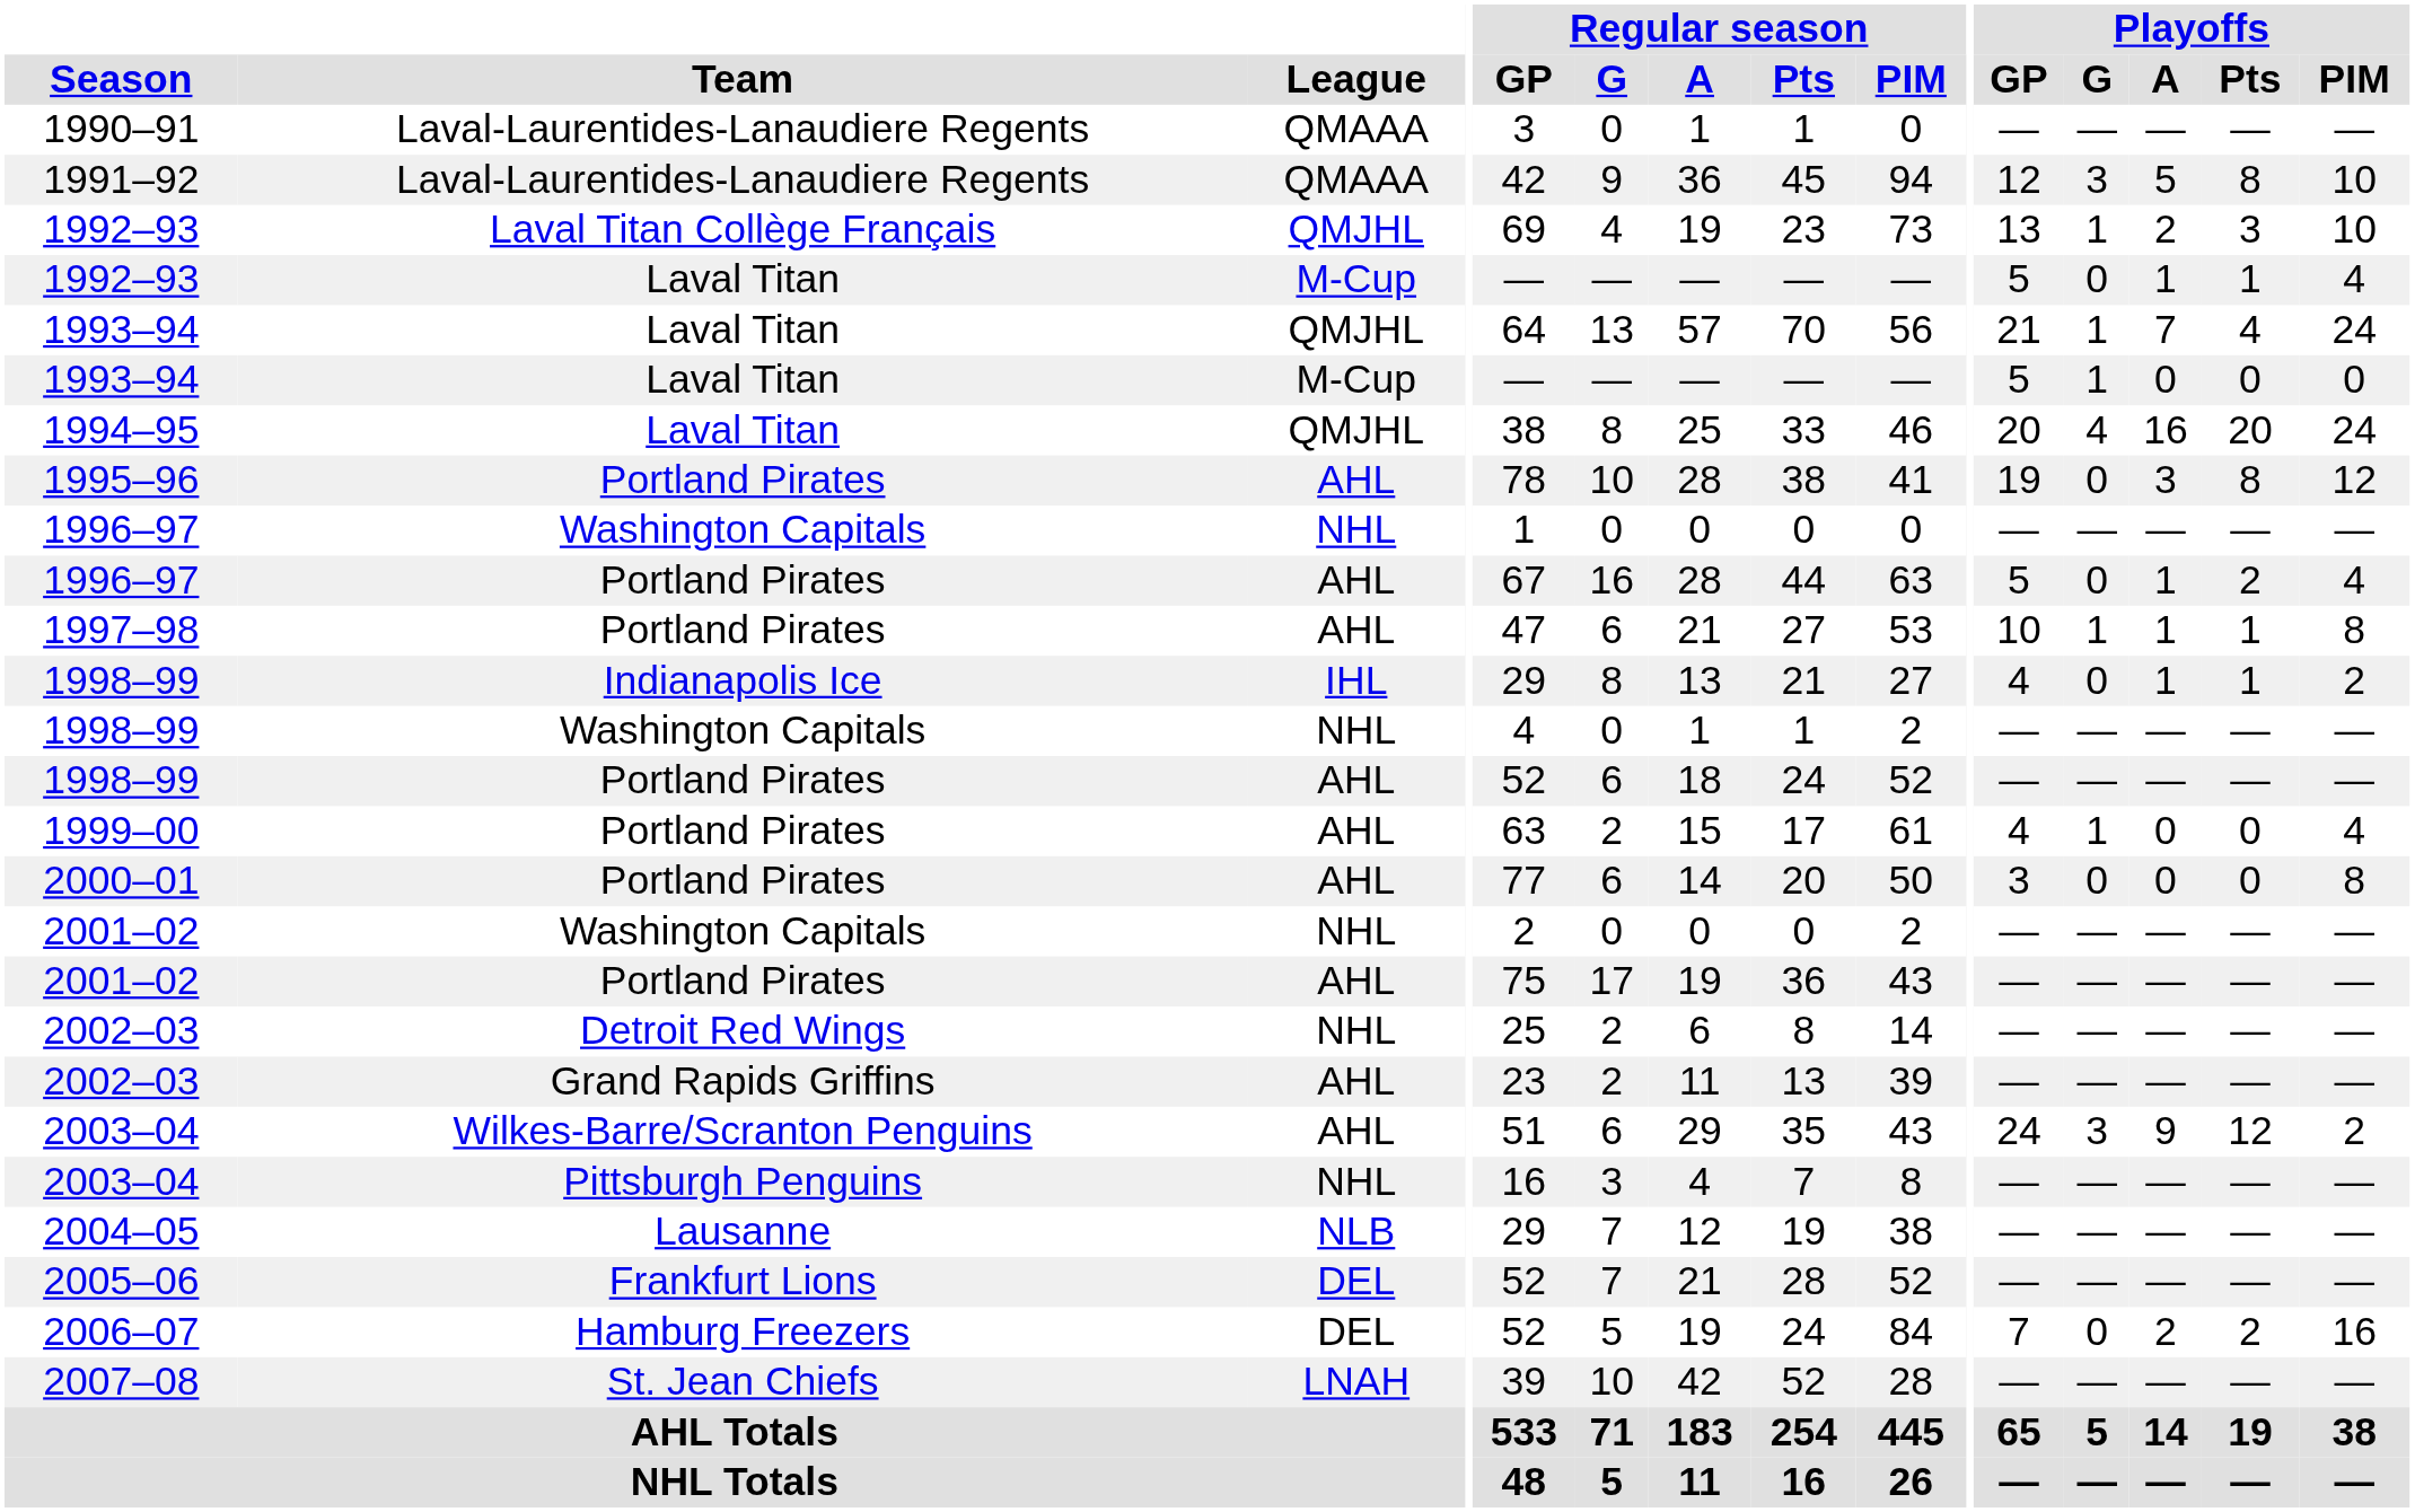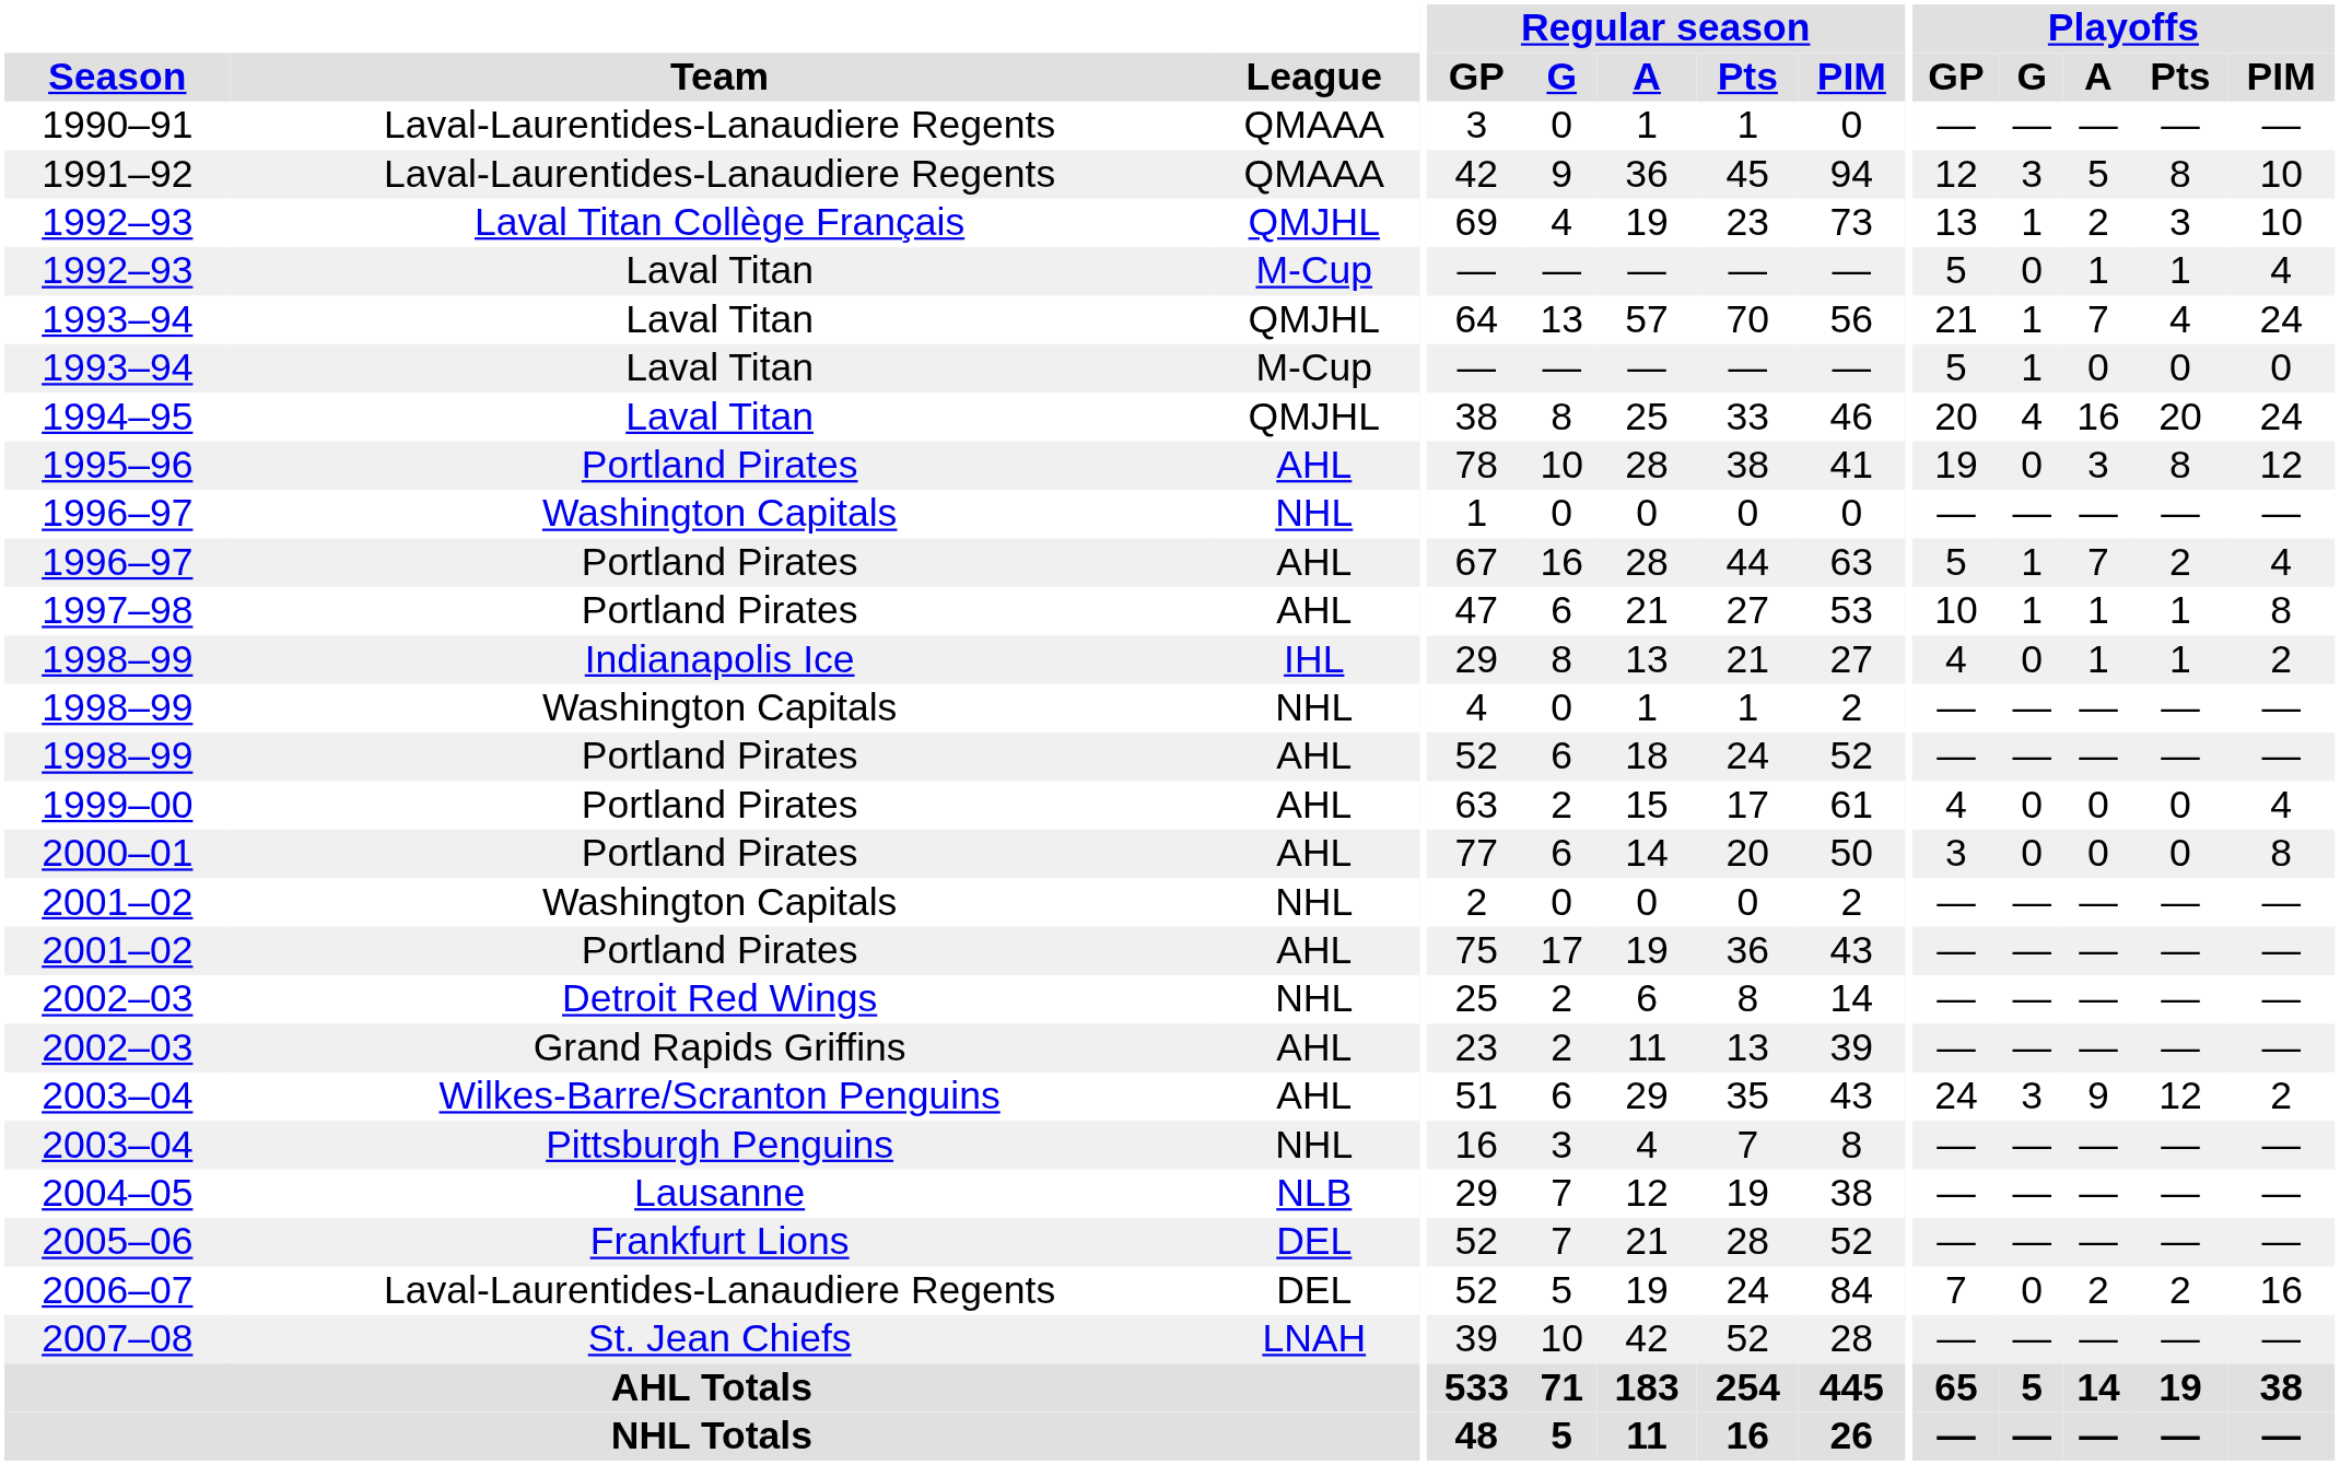1996–97 / AHL | Playoffs / G: 0 -> 1
1996–97 / AHL | Playoffs / A: 1 -> 7
1999–00 | Playoffs / G: 1 -> 0
2006–07 | Team: Hamburg Freezers -> Laval-Laurentides-Lanaudiere Regents
